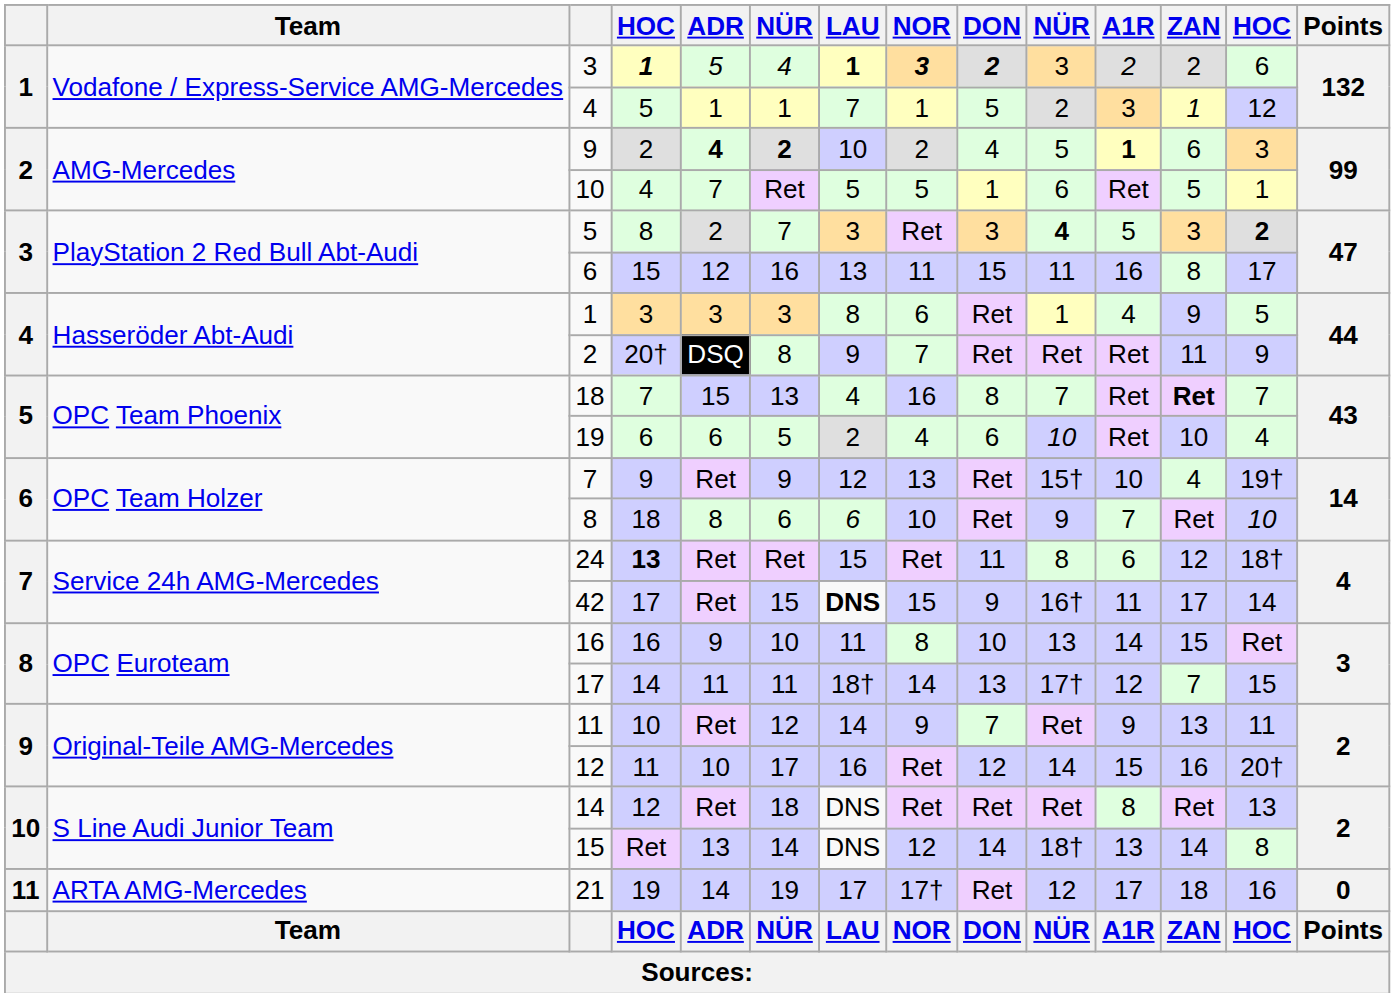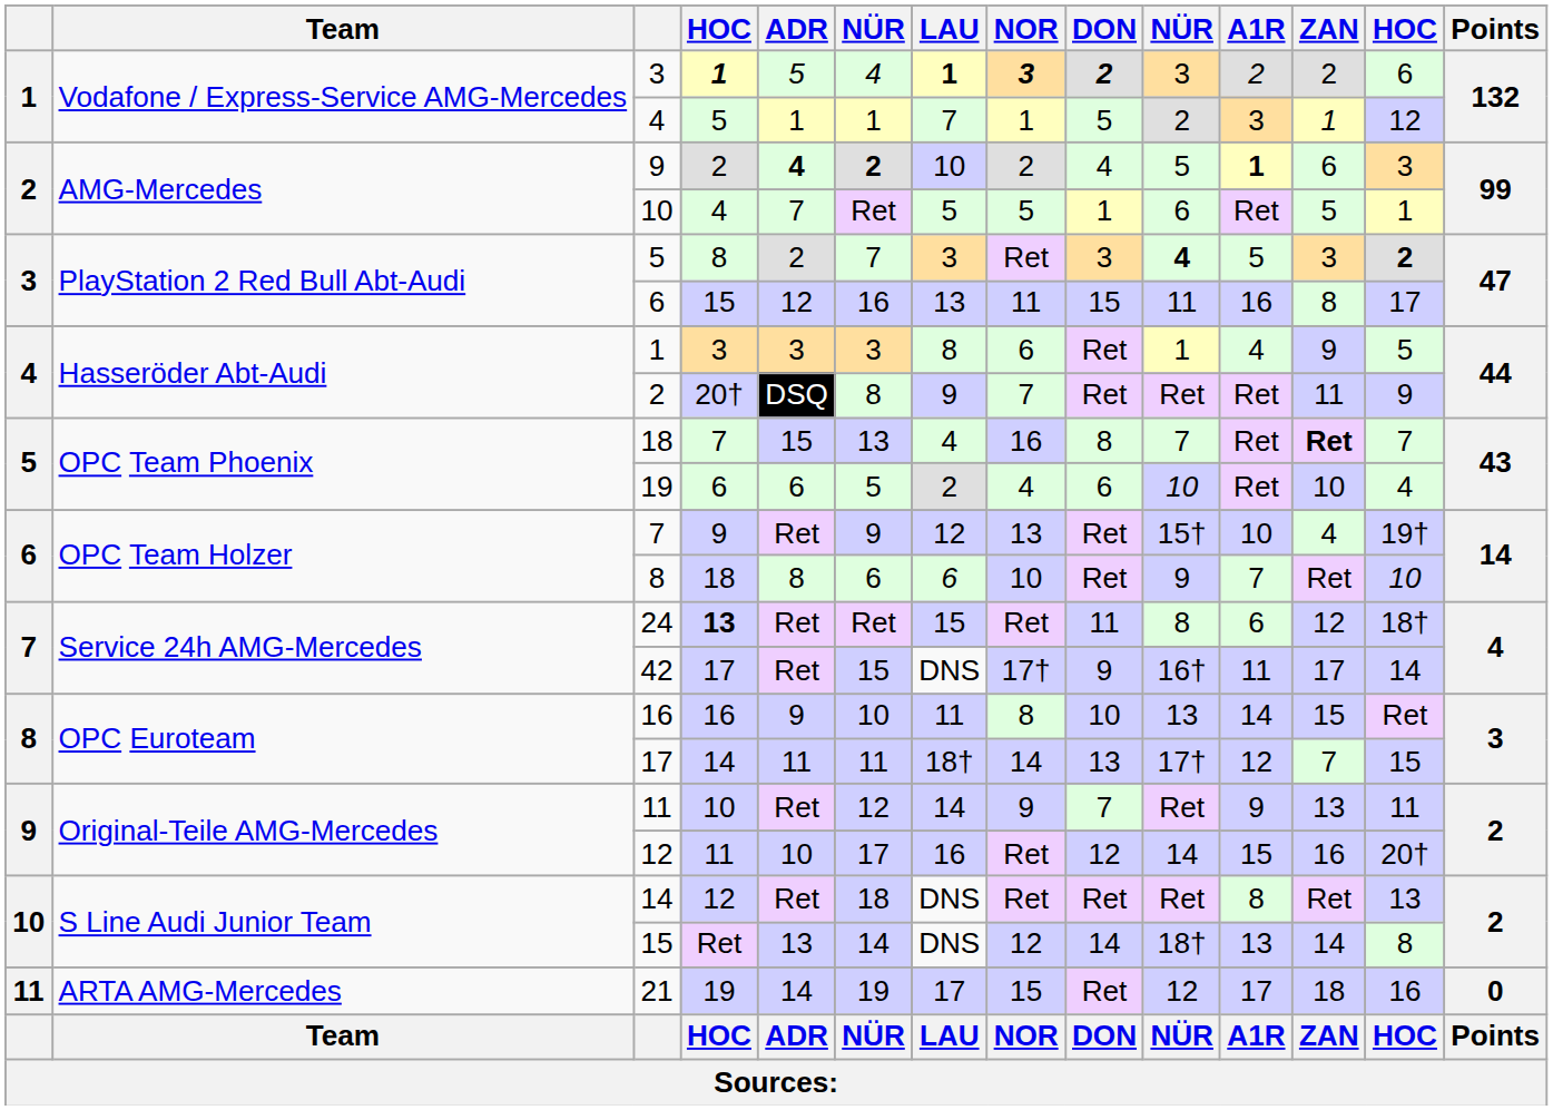42 | LAU: bold -> normal
42 | NOR: 15 -> 17†
21 | NOR: 17† -> 15
